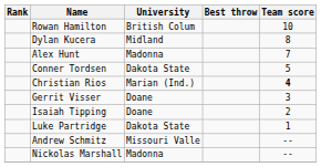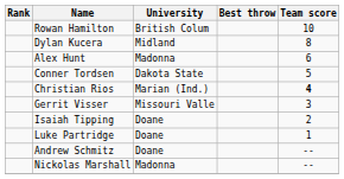Alex Hunt | Team score: 7 -> 6
Gerrit Visser | University: Doane -> Missouri Valle
Luke Partridge | University: Dakota State -> Doane
Andrew Schmitz | University: Missouri Valle -> Doane
